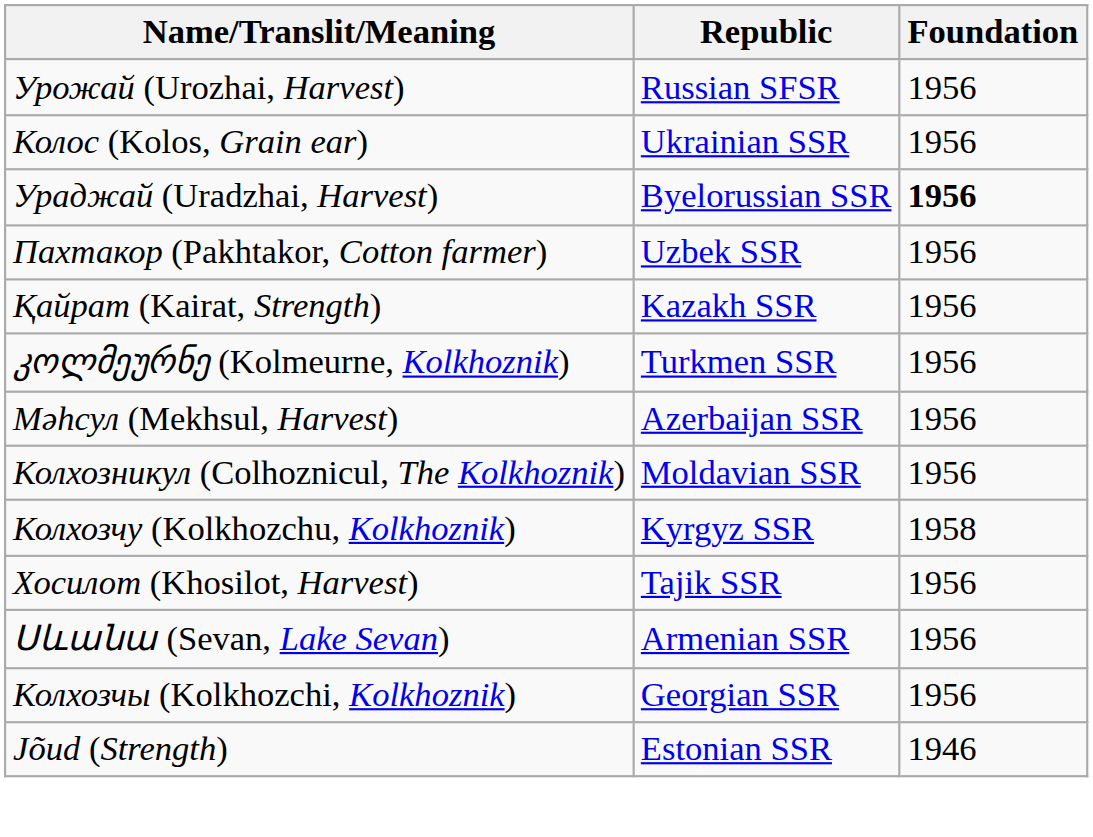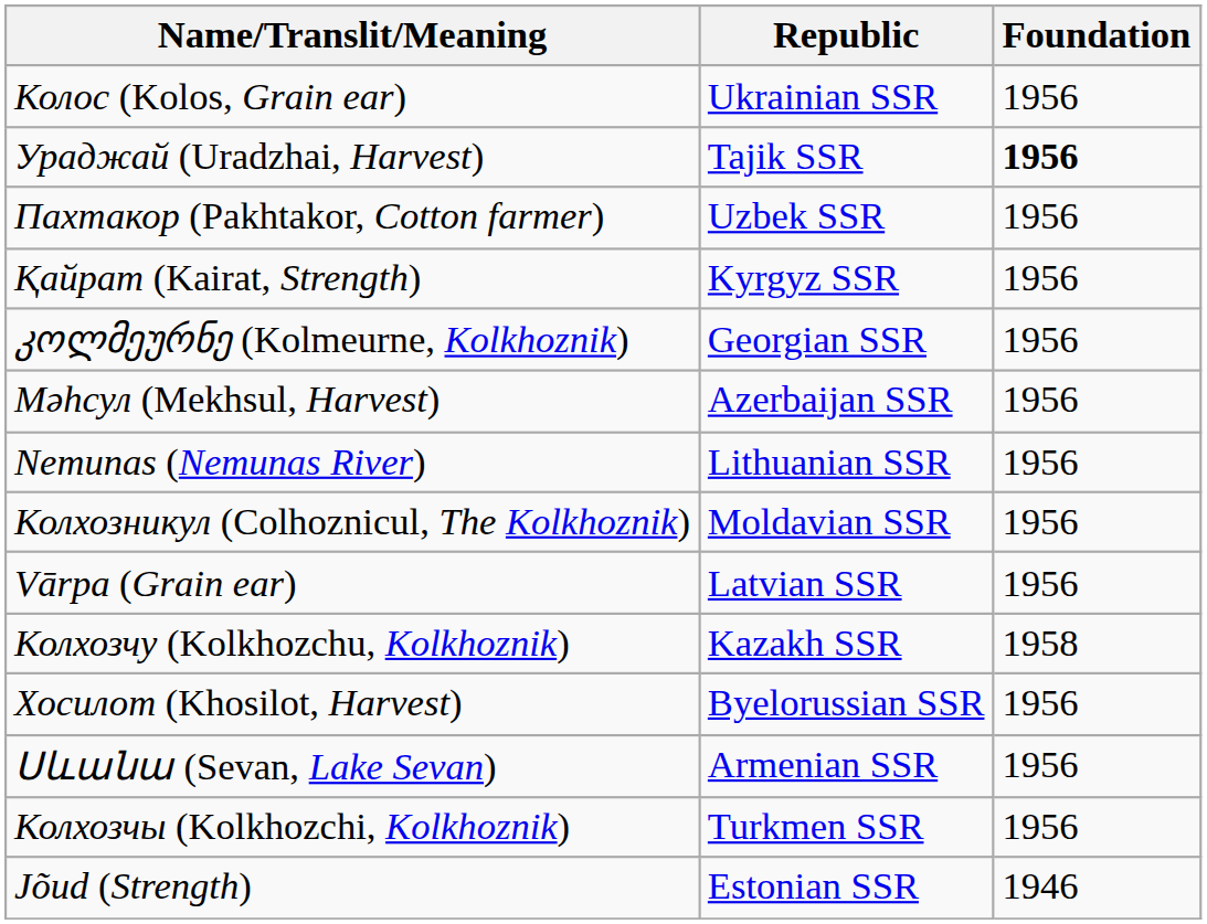- row: Урожай (Urozhai, Harvest) | Russian SFSR | 1956
Ураджай (Uradzhai, Harvest) | Republic: Byelorussian SSR -> Tajik SSR
Қайрат (Kairat, Strength) | Republic: Kazakh SSR -> Kyrgyz SSR
კოლმეურნე (Kolmeurne, Kolkhoznik) | Republic: Turkmen SSR -> Georgian SSR
+ row: Nemunas (Nemunas River) | Lithuanian SSR | 1956
+ row: Vārpa (Grain ear) | Latvian SSR | 1956
Колхозчу (Kolkhozchu, Kolkhoznik) | Republic: Kyrgyz SSR -> Kazakh SSR
Хосилот (Khosilot, Harvest) | Republic: Tajik SSR -> Byelorussian SSR
Колхозчы (Kolkhozchi, Kolkhoznik) | Republic: Georgian SSR -> Turkmen SSR
